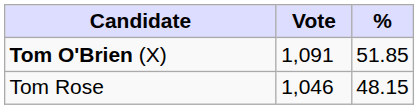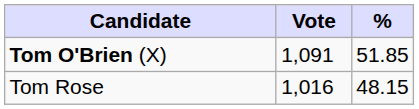Tom Rose | Vote: 1,046 -> 1,016
